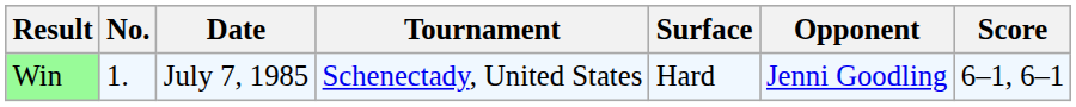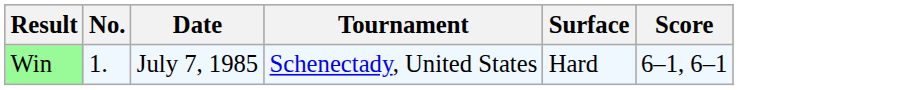- column: Opponent | Jenni Goodling
